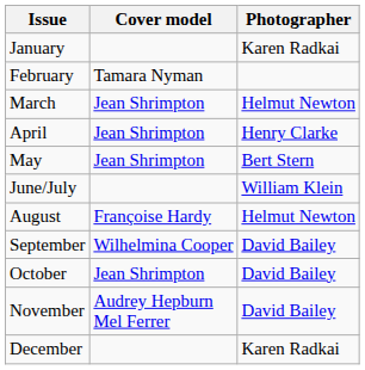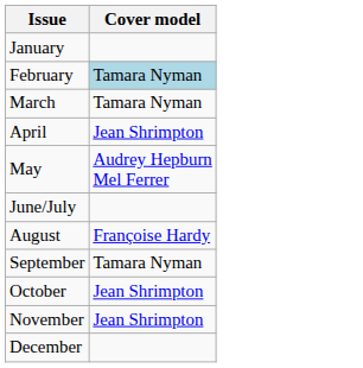- column: Photographer | Karen Radkai | Helmut Newton | Henry Clarke | Bert Stern | William Klein | Helmut Newton | David Bailey | David Bailey | David Bailey | Karen Radkai
February | Cover model: no background -> lightblue background
March | Cover model: Jean Shrimpton -> Tamara Nyman
May | Cover model: Jean Shrimpton -> Audrey Hepburn Mel Ferrer
September | Cover model: Wilhelmina Cooper -> Tamara Nyman
November | Cover model: Audrey Hepburn Mel Ferrer -> Jean Shrimpton
